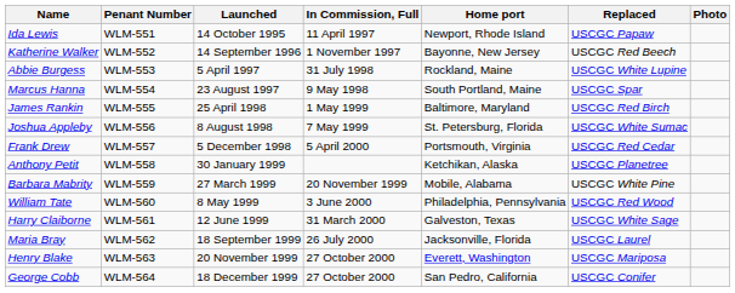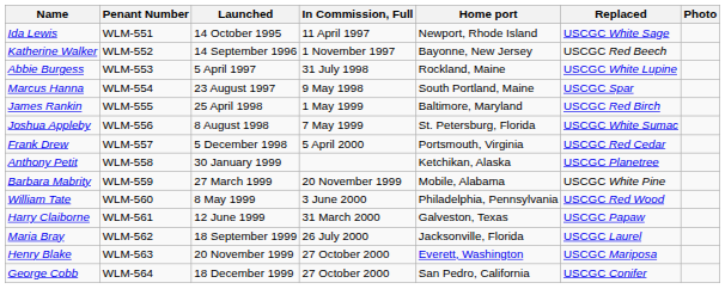Ida Lewis | Replaced: USCGC Papaw -> USCGC White Sage
Harry Claiborne | Replaced: USCGC White Sage -> USCGC Papaw
